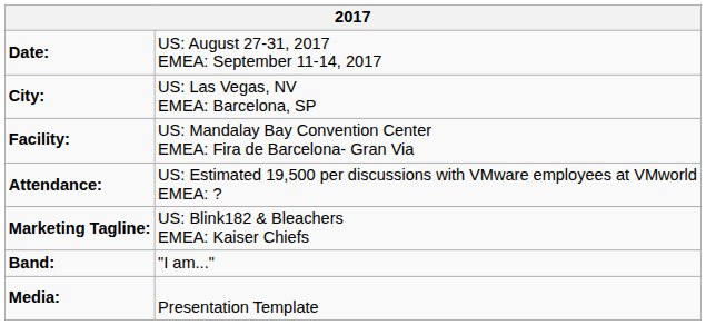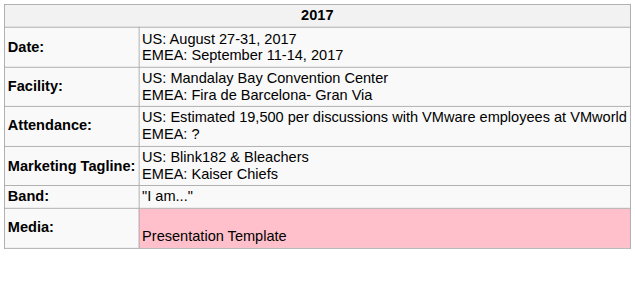- row: City: | US: Las Vegas, NV EMEA: Barcelona, SP
Media: | column 2: no background -> pink background
